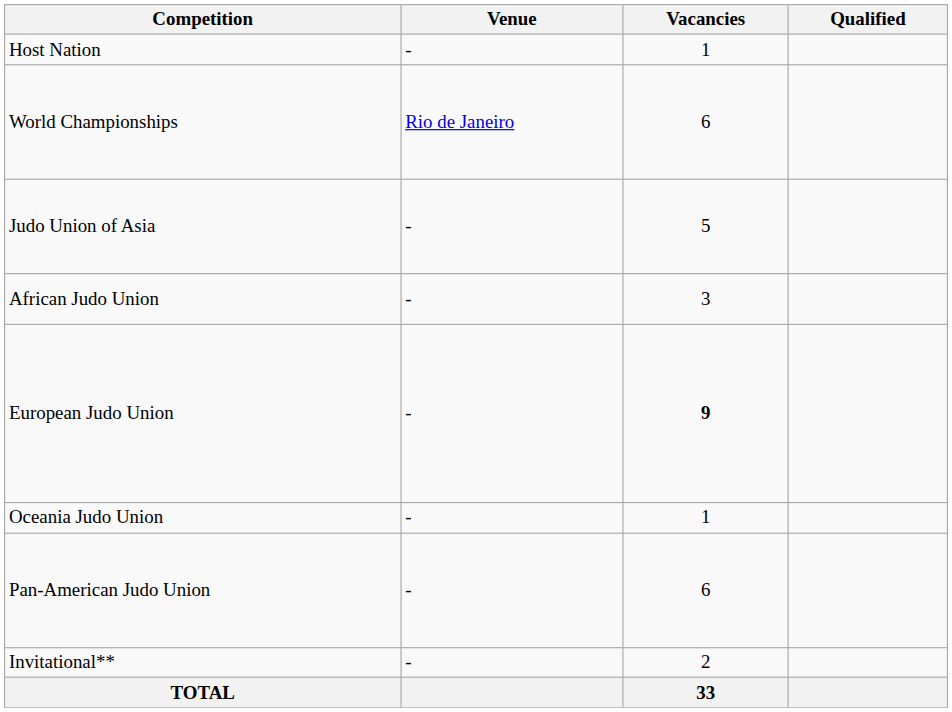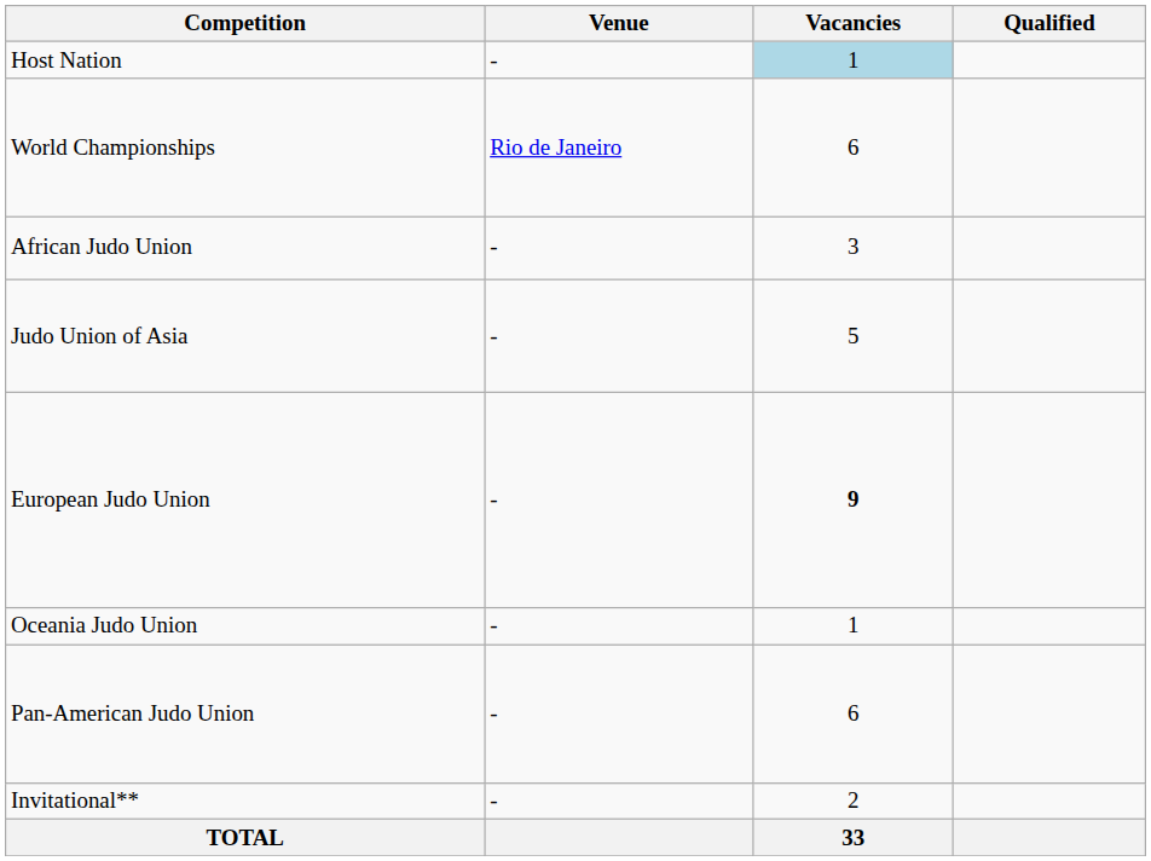Host Nation | Vacancies: no background -> lightblue background
rows swapped: African Judo Union <-> Judo Union of Asia
